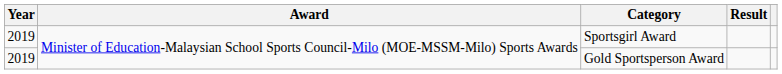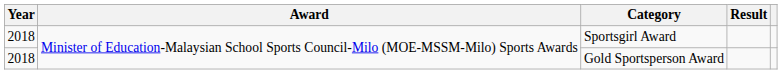Sportsgirl Award | Year: 2019 -> 2018
Gold Sportsperson Award | Year: 2019 -> 2018
